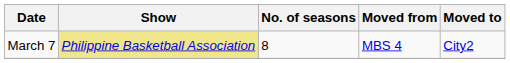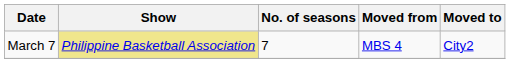March 7 | No. of seasons: 8 -> 7
